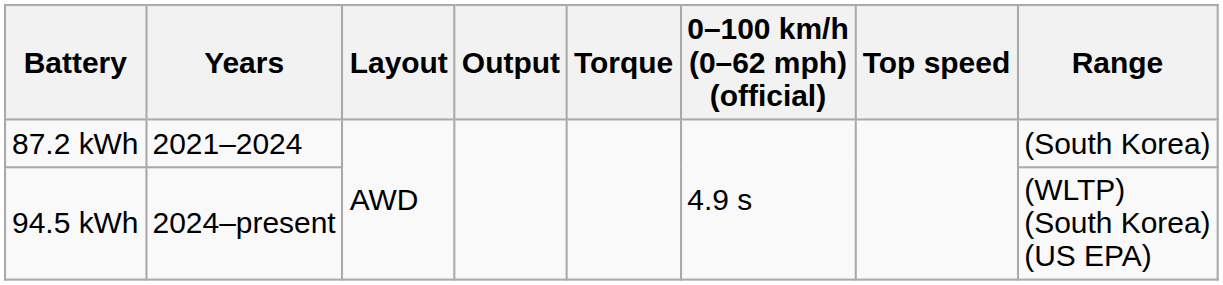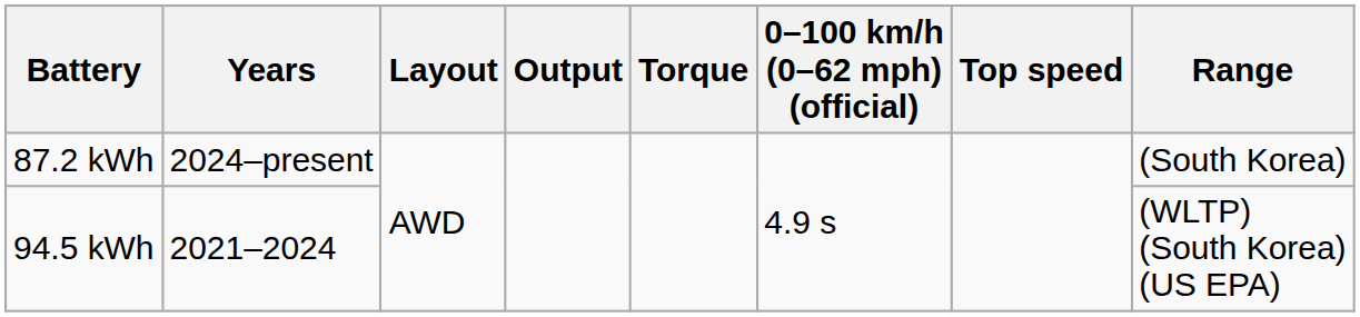87.2 kWh | Years: 2021–2024 -> 2024–present
94.5 kWh | Years: 2024–present -> 2021–2024
